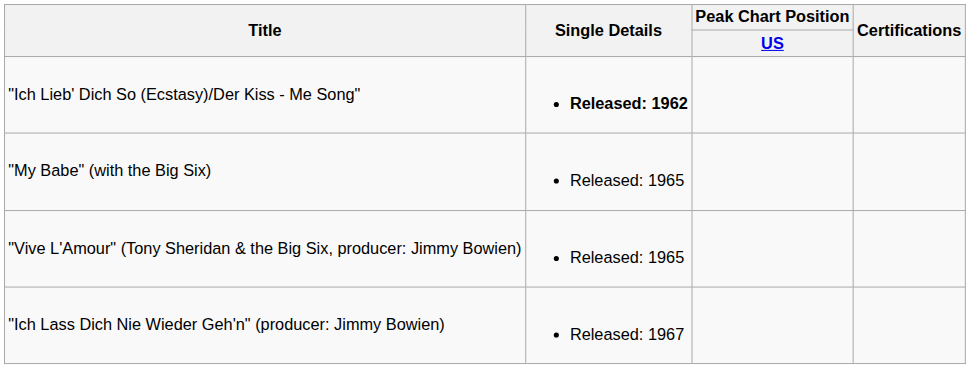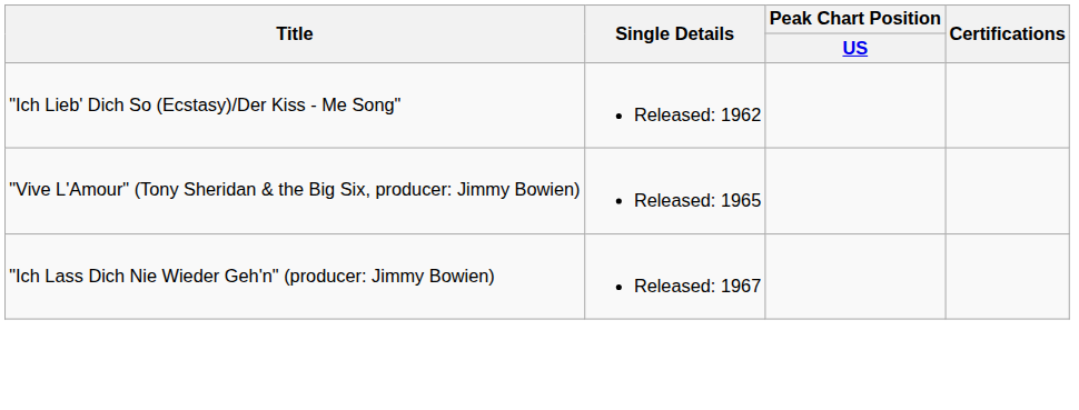"Ich Lieb' Dich So (Ecstasy)/Der Kiss - Me Song" | Single Details: bold -> normal
- row: "My Babe" (with the Big Six) | Released: 1965
